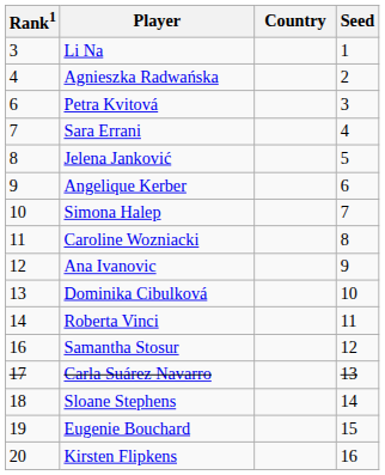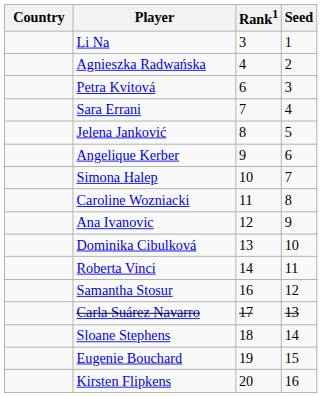columns swapped: Country <-> Rank1
